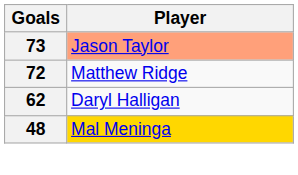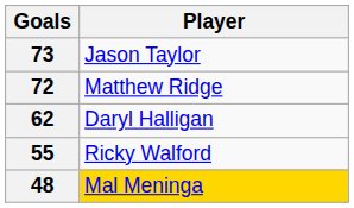73 | Player: lightsalmon background -> no background
+ row: 55 | Ricky Walford
